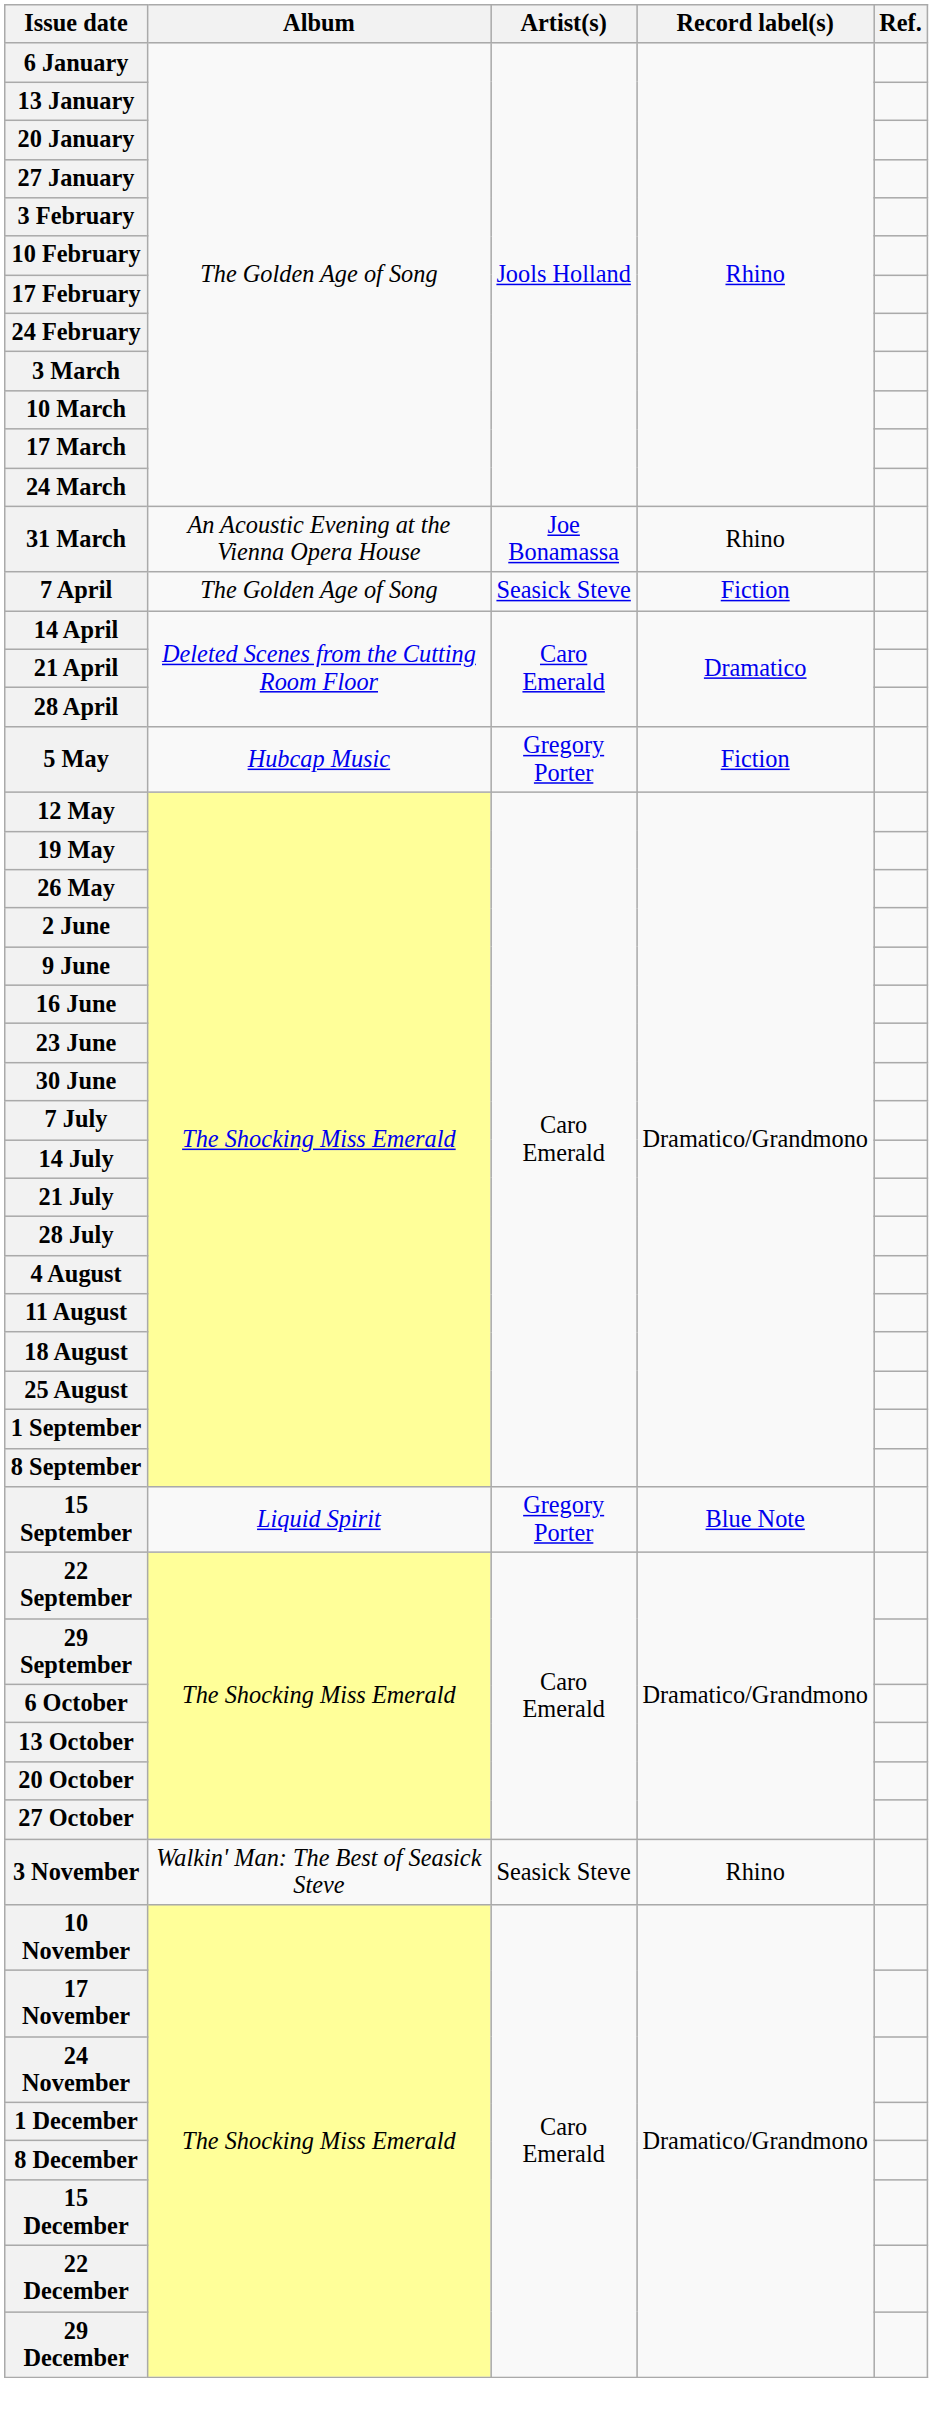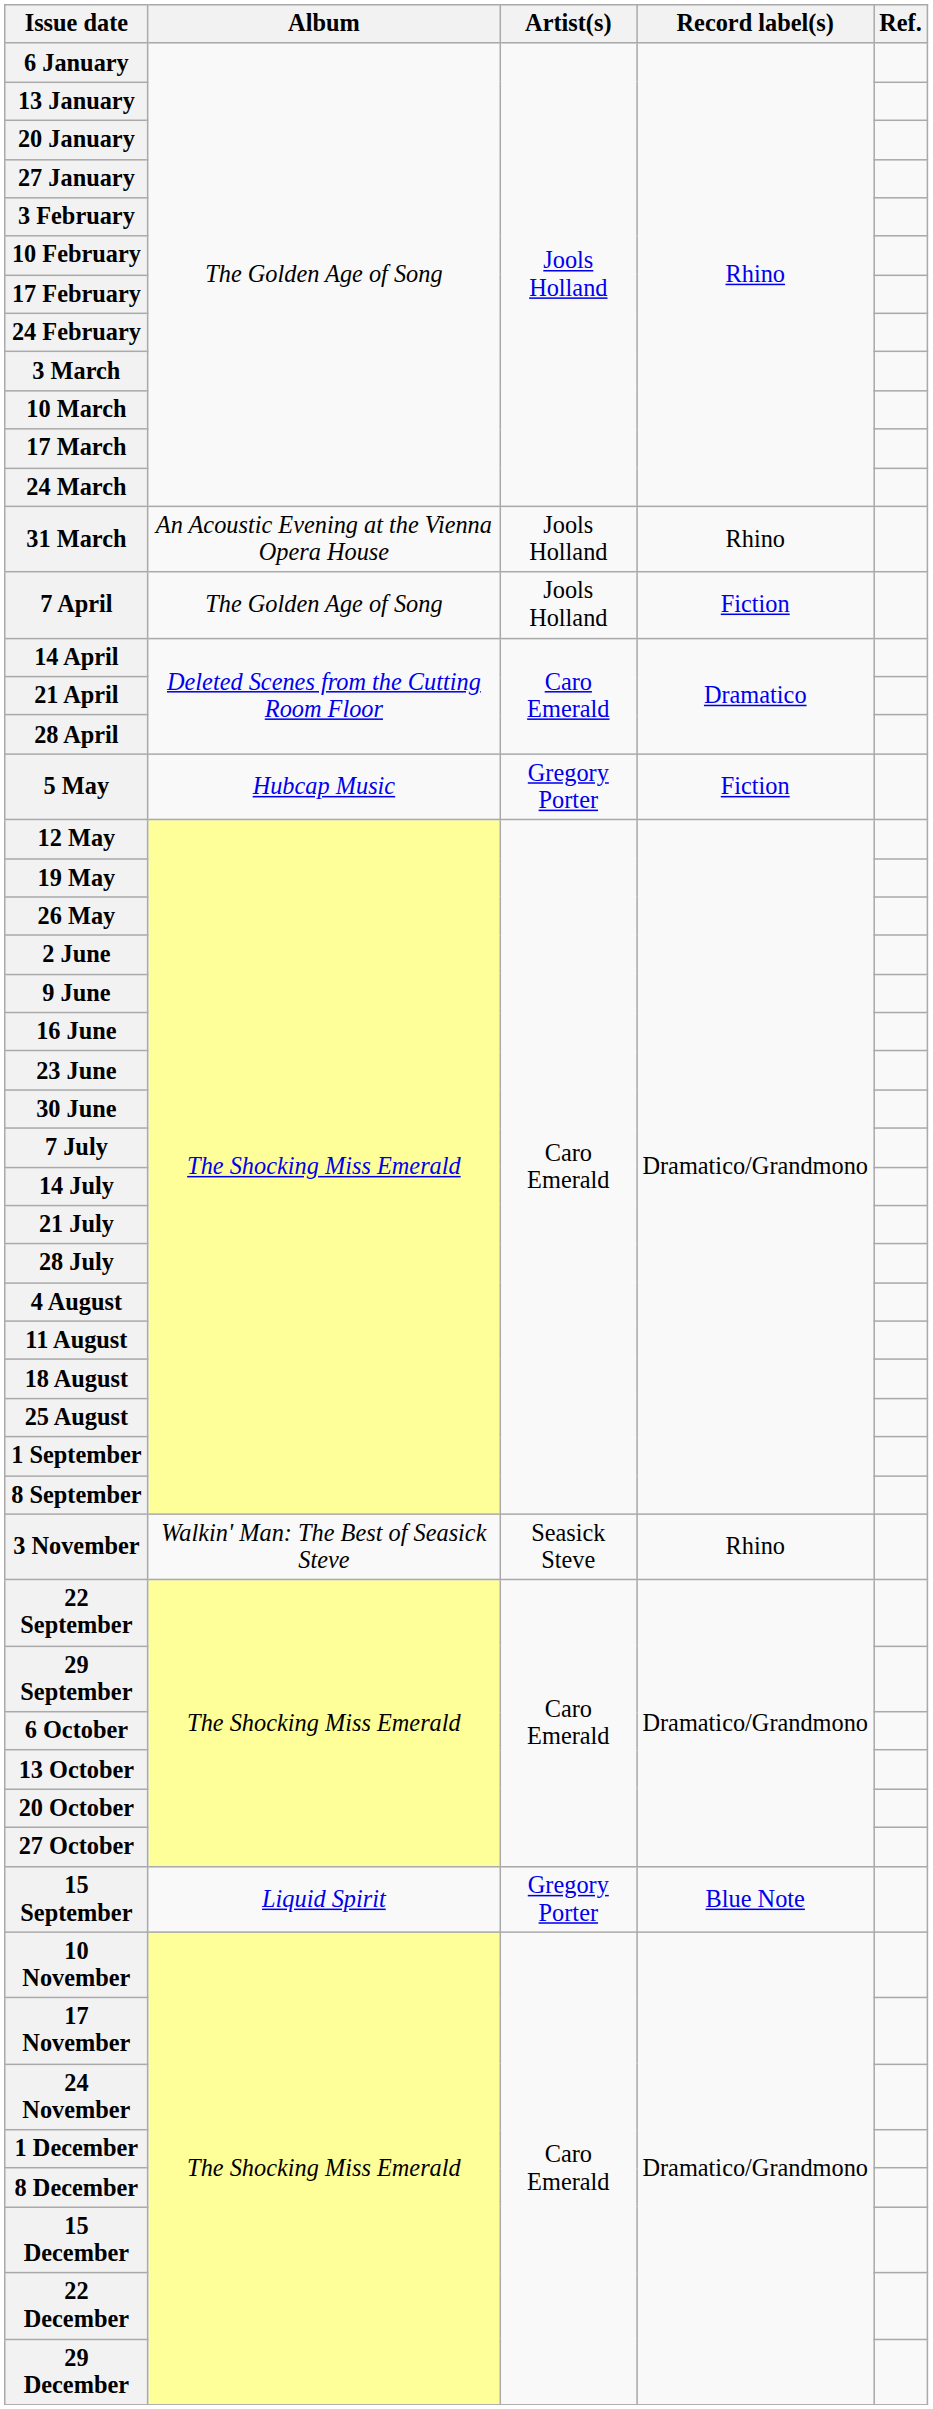31 March | Artist(s): Joe Bonamassa -> Jools Holland
7 April | Artist(s): Seasick Steve -> Jools Holland
rows swapped: 15 September <-> 3 November
